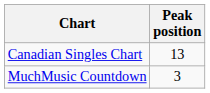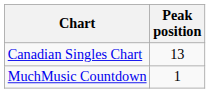MuchMusic Countdown | Peak position: 3 -> 1
